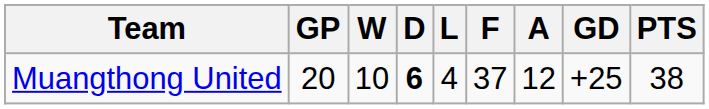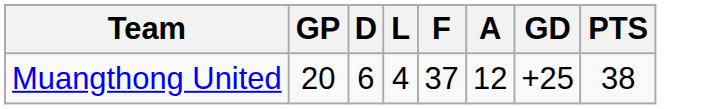- column: W | 10
Muangthong United | D: bold -> normal
